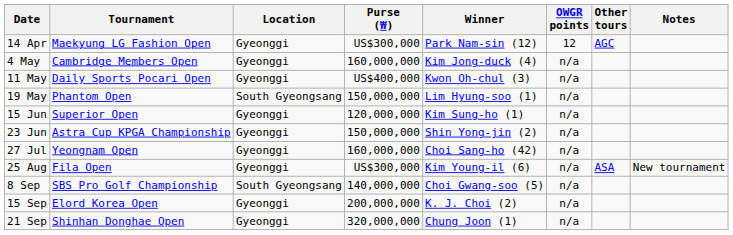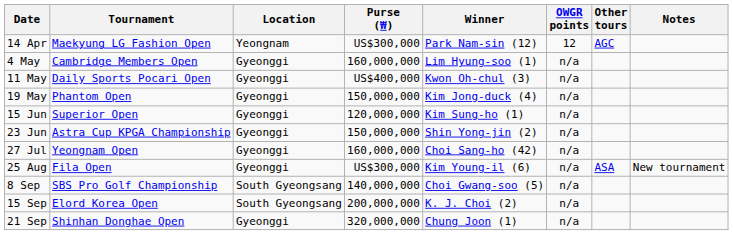14 Apr | Location: Gyeonggi -> Yeongnam
4 May | Winner: Kim Jong-duck (4) -> Lim Hyung-soo (1)
19 May | Location: South Gyeongsang -> Gyeonggi
19 May | Winner: Lim Hyung-soo (1) -> Kim Jong-duck (4)
15 Sep | Location: Gyeonggi -> South Gyeongsang
